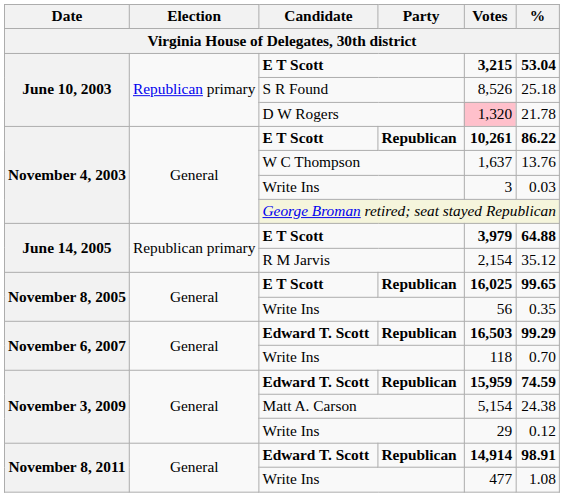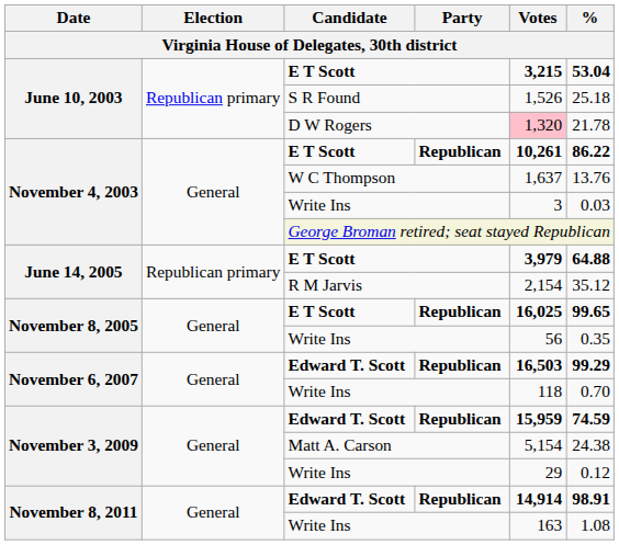S R Found | Votes: 8,526 -> 1,526
November 8, 2011 / Write Ins | Votes: 477 -> 163
